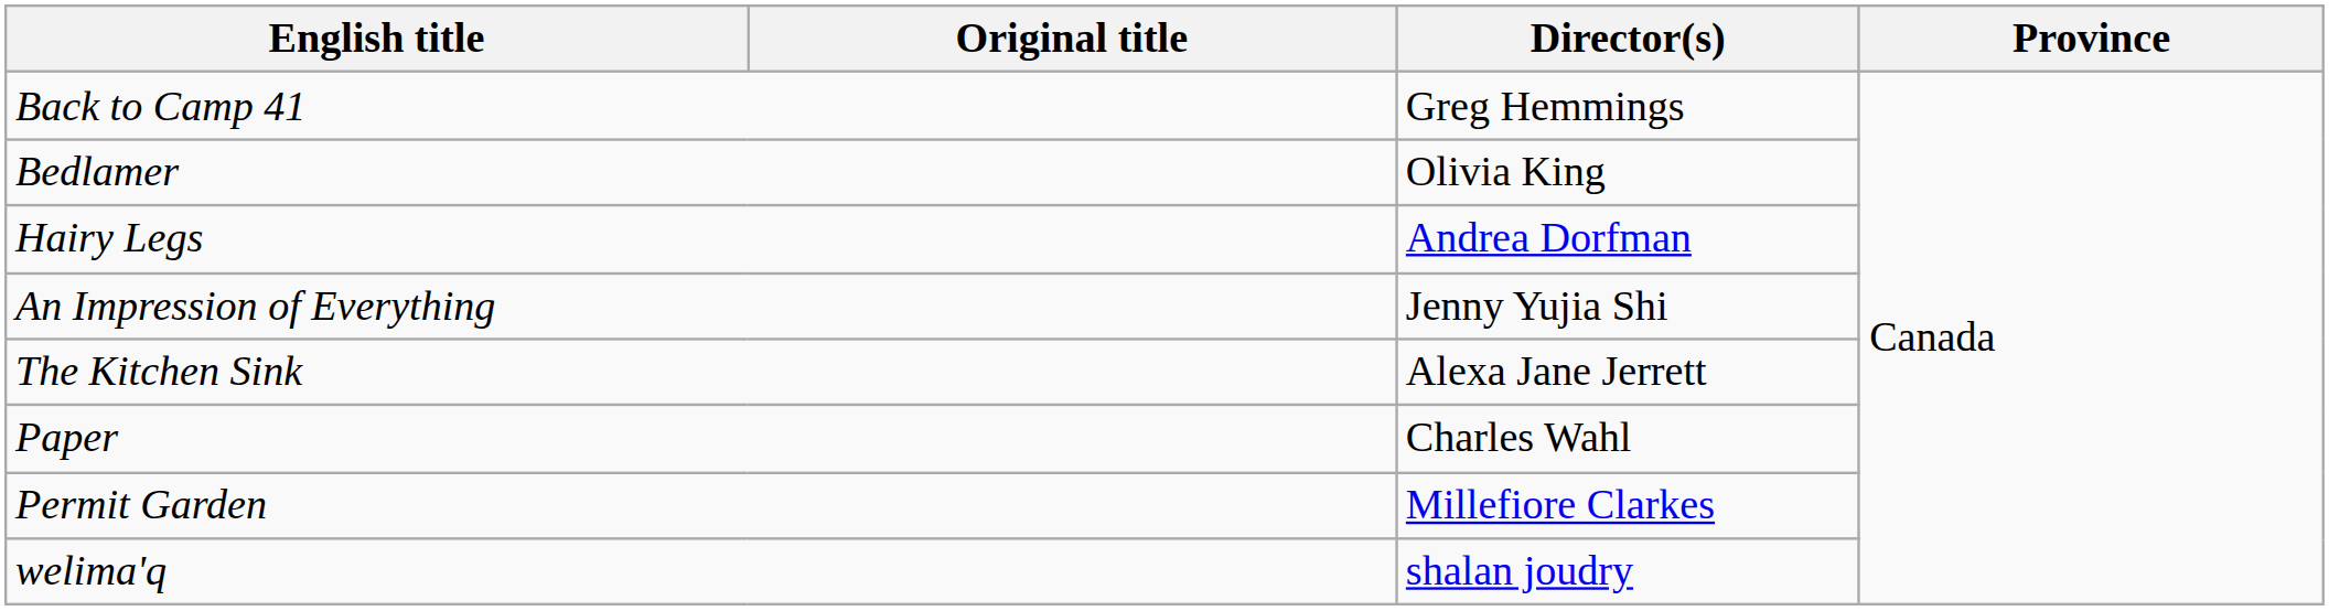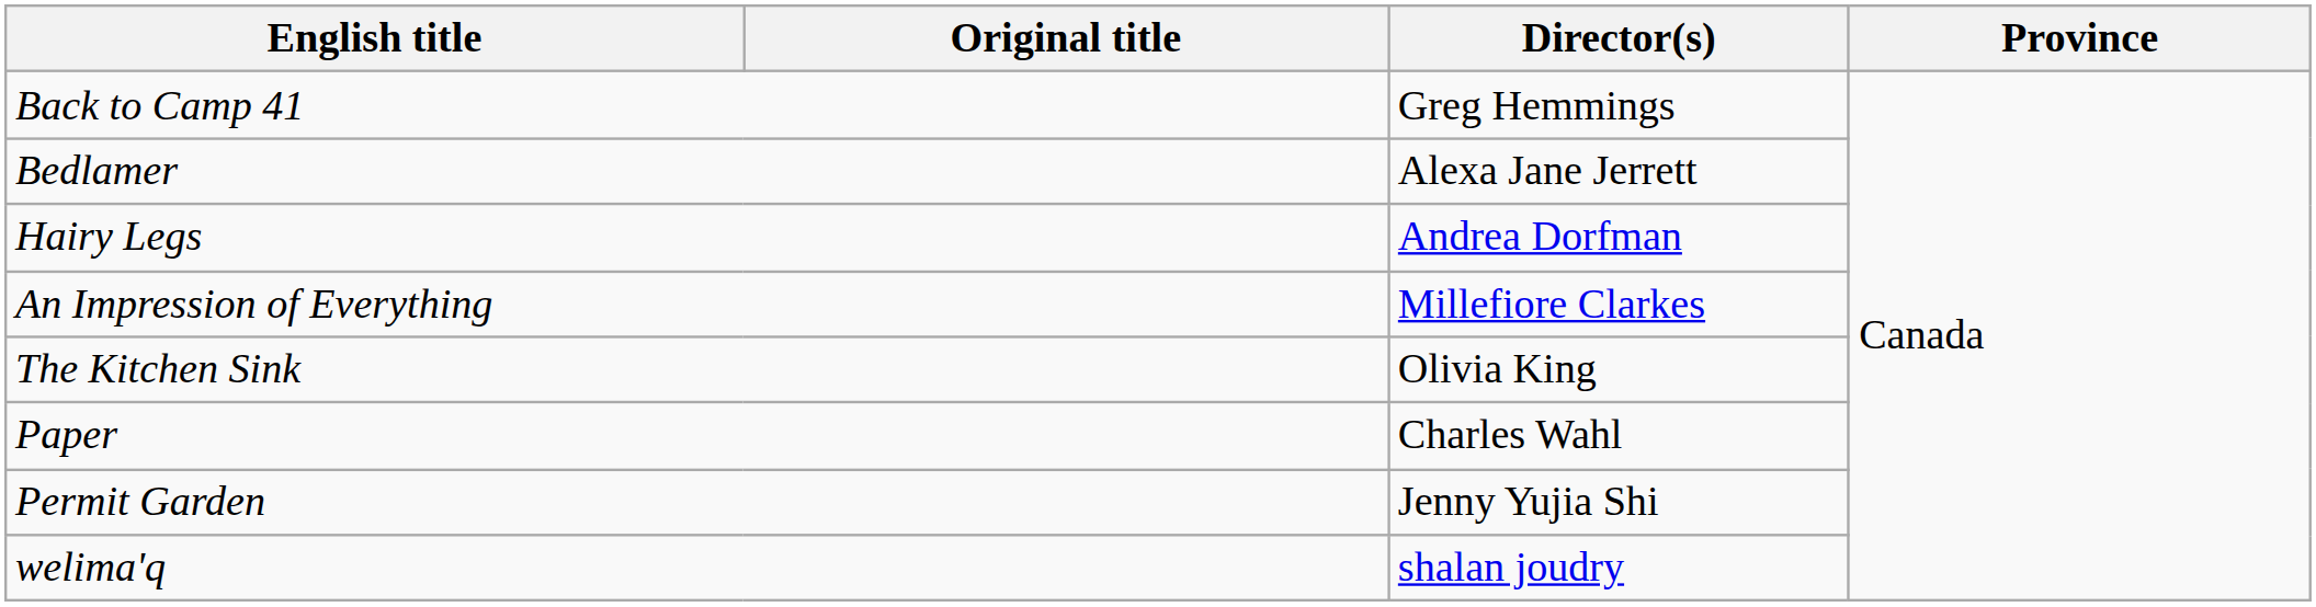Bedlamer | Director(s): Olivia King -> Alexa Jane Jerrett
An Impression of Everything | Director(s): Jenny Yujia Shi -> Millefiore Clarkes
The Kitchen Sink | Director(s): Alexa Jane Jerrett -> Olivia King
Permit Garden | Director(s): Millefiore Clarkes -> Jenny Yujia Shi
